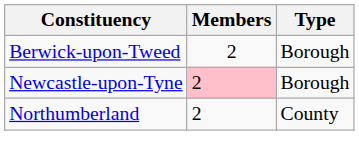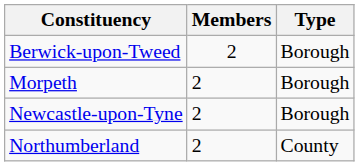+ row: Morpeth | 2 | Borough
Newcastle-upon-Tyne | Members: pink background -> no background
